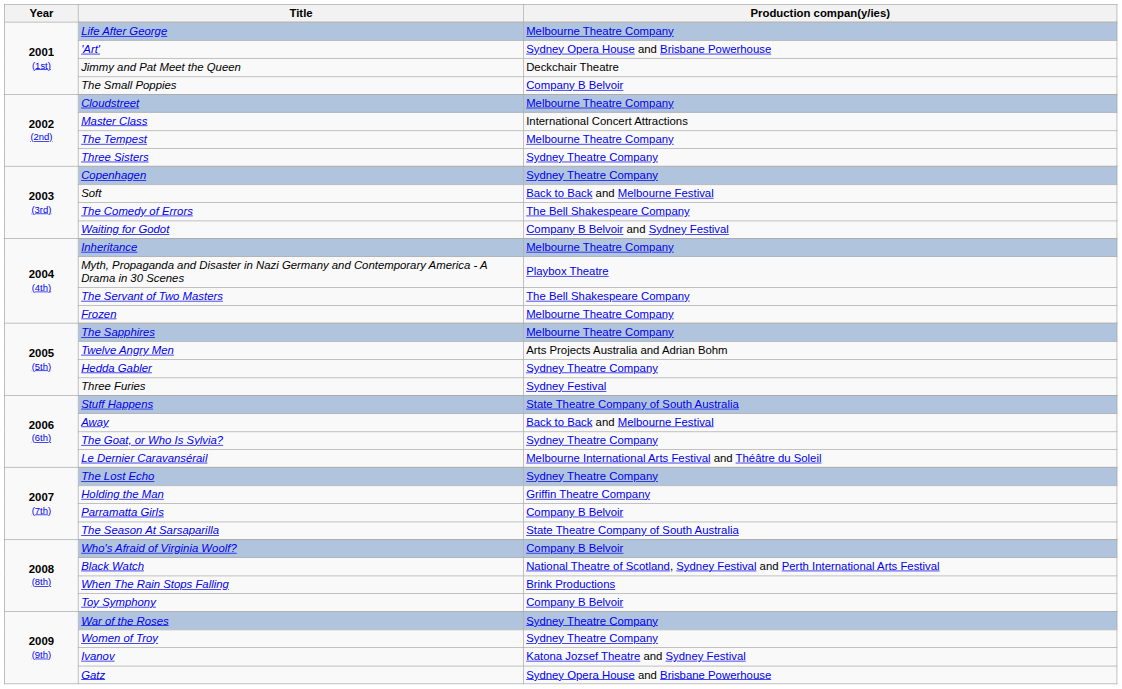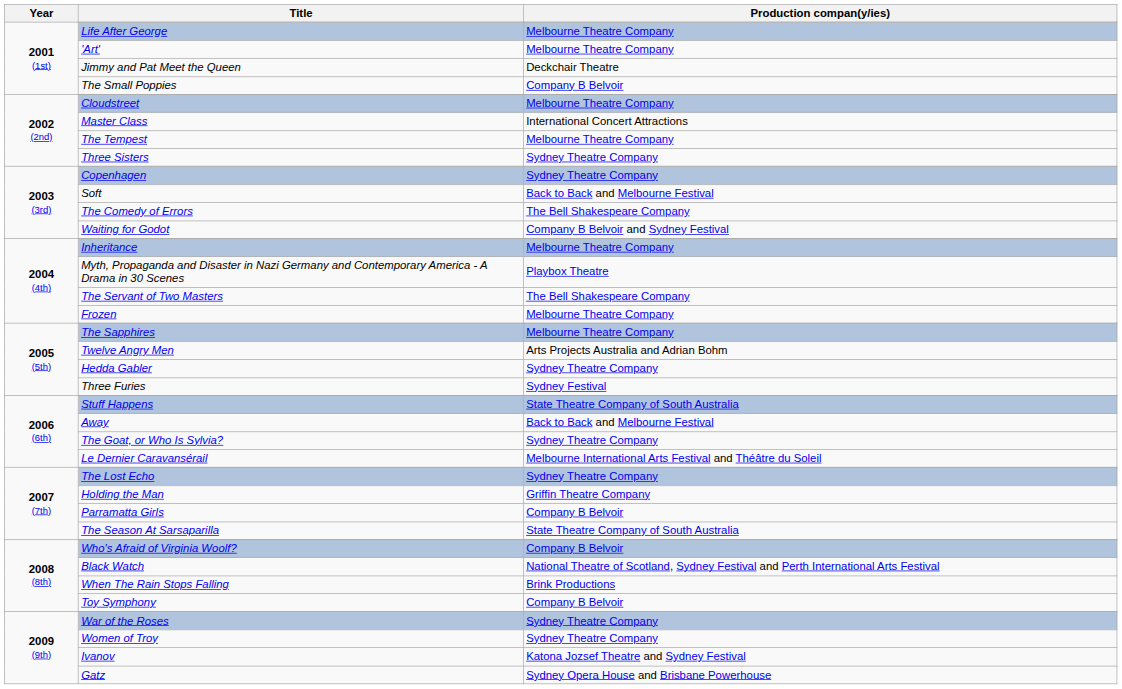'Art' | Production compan(y/ies): Sydney Opera House and Brisbane Powerhouse -> Melbourne Theatre Company
